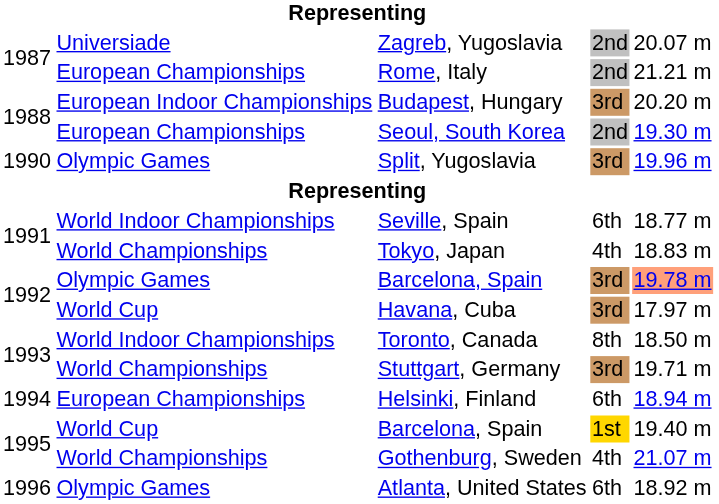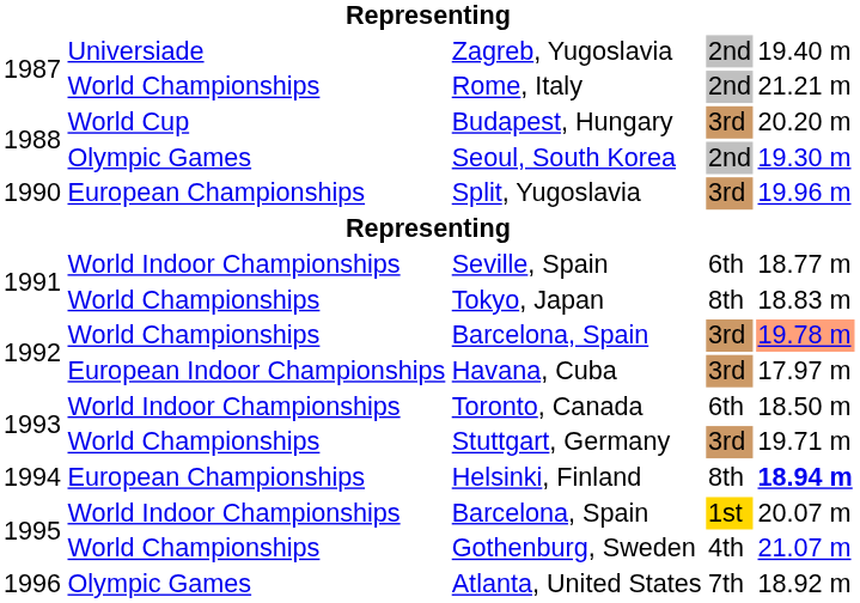Zagreb, Yugoslavia | column 5: 20.07 m -> 19.40 m
Rome, Italy | column 2: European Championships -> World Championships
Budapest, Hungary | column 2: European Indoor Championships -> World Cup
Seoul, South Korea | column 2: European Championships -> Olympic Games
Split, Yugoslavia | column 2: Olympic Games -> European Championships
Tokyo, Japan | column 4: 4th -> 8th
1992 / Barcelona, Spain | column 2: Olympic Games -> World Championships
Havana, Cuba | column 2: World Cup -> European Indoor Championships
Toronto, Canada | column 4: 8th -> 6th
Helsinki, Finland | column 4: 6th -> 8th
Helsinki, Finland | column 5: normal -> bold
1995 / Barcelona, Spain | column 2: World Cup -> World Indoor Championships
1995 / Barcelona, Spain | column 5: 19.40 m -> 20.07 m
Atlanta, United States | column 4: 6th -> 7th
